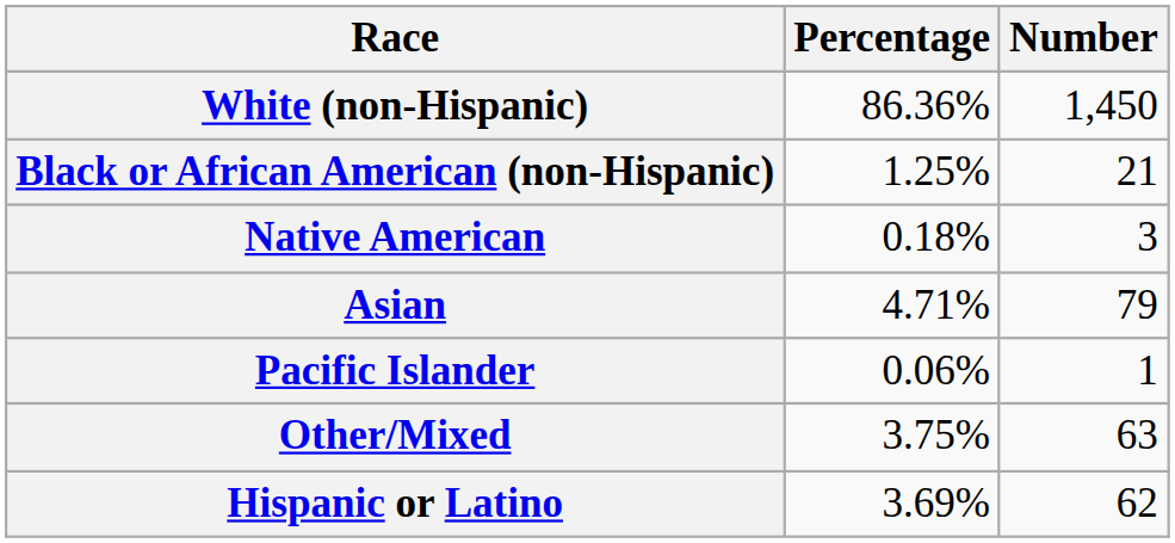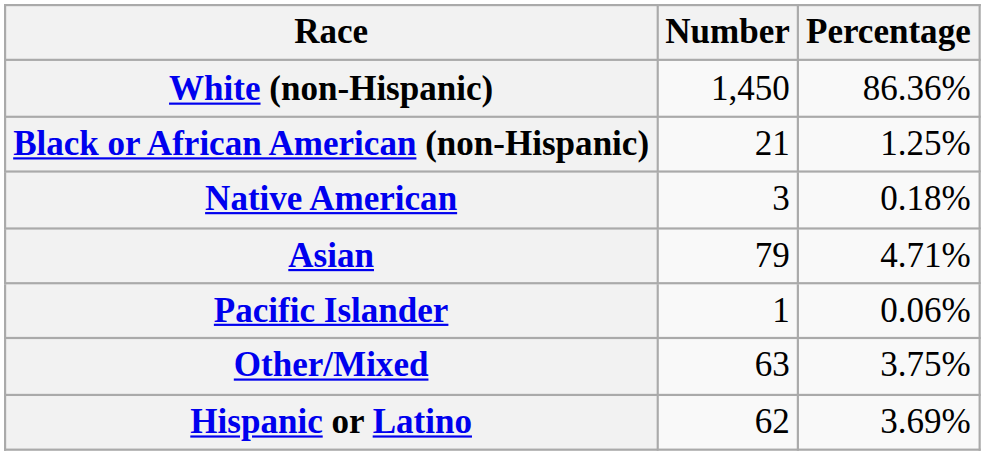columns swapped: Number <-> Percentage
